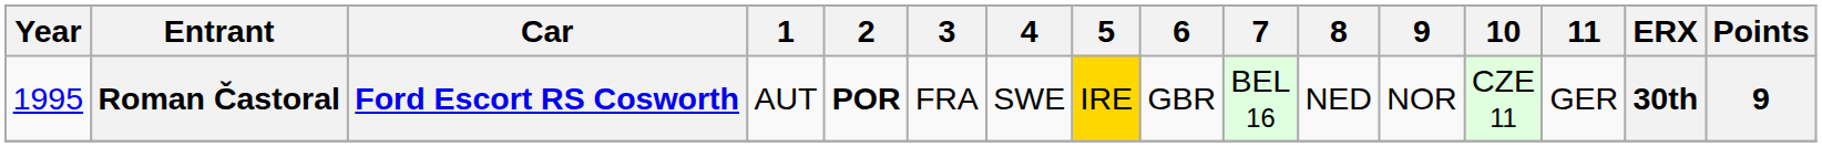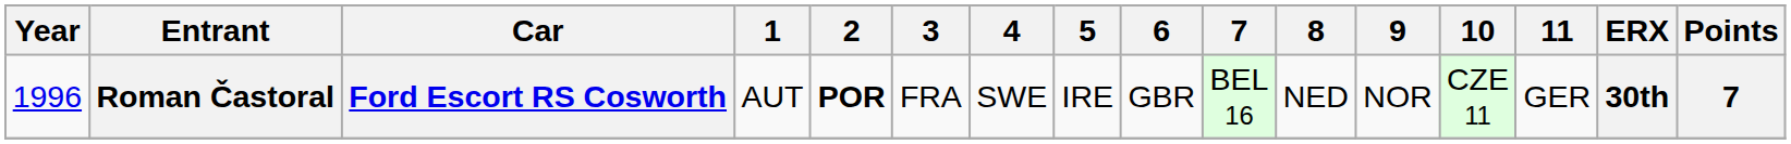Roman Častoral | Year: 1995 -> 1996
Roman Častoral | 5: gold background -> no background
Roman Častoral | Points: 9 -> 7
